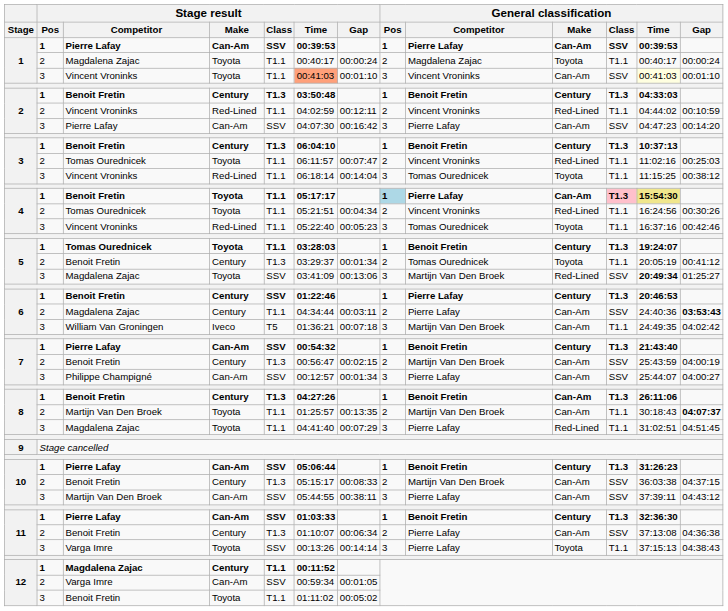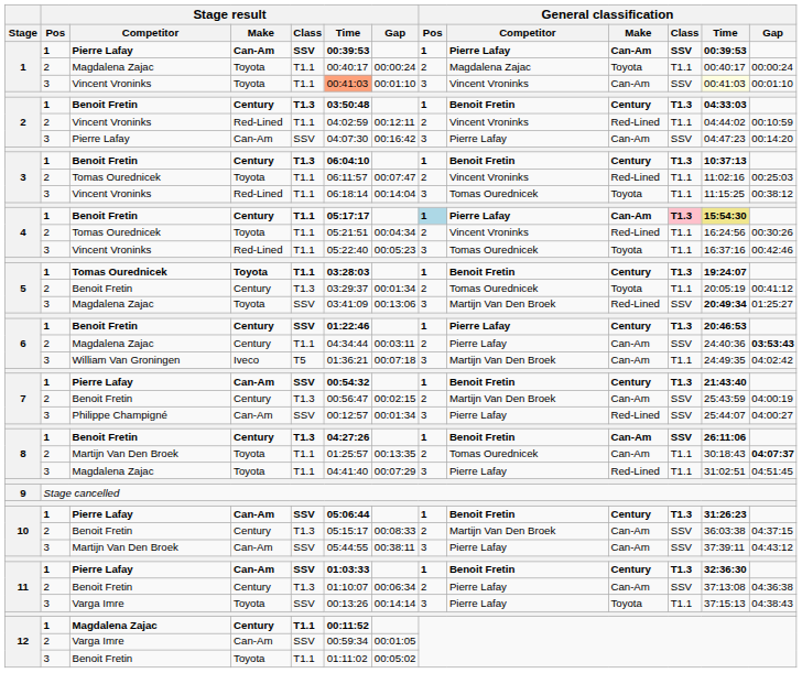4 / Benoit Fretin | Stage result / Make: Toyota -> Century
7 / Philippe Champigné | General classification / Make: Can-Am -> Red-Lined
8 / Benoit Fretin | General classification / Class: T1.3 -> SSV
8 / Martijn Van Den Broek | General classification / Competitor: Martijn Van Den Broek -> Tomas Ourednicek
